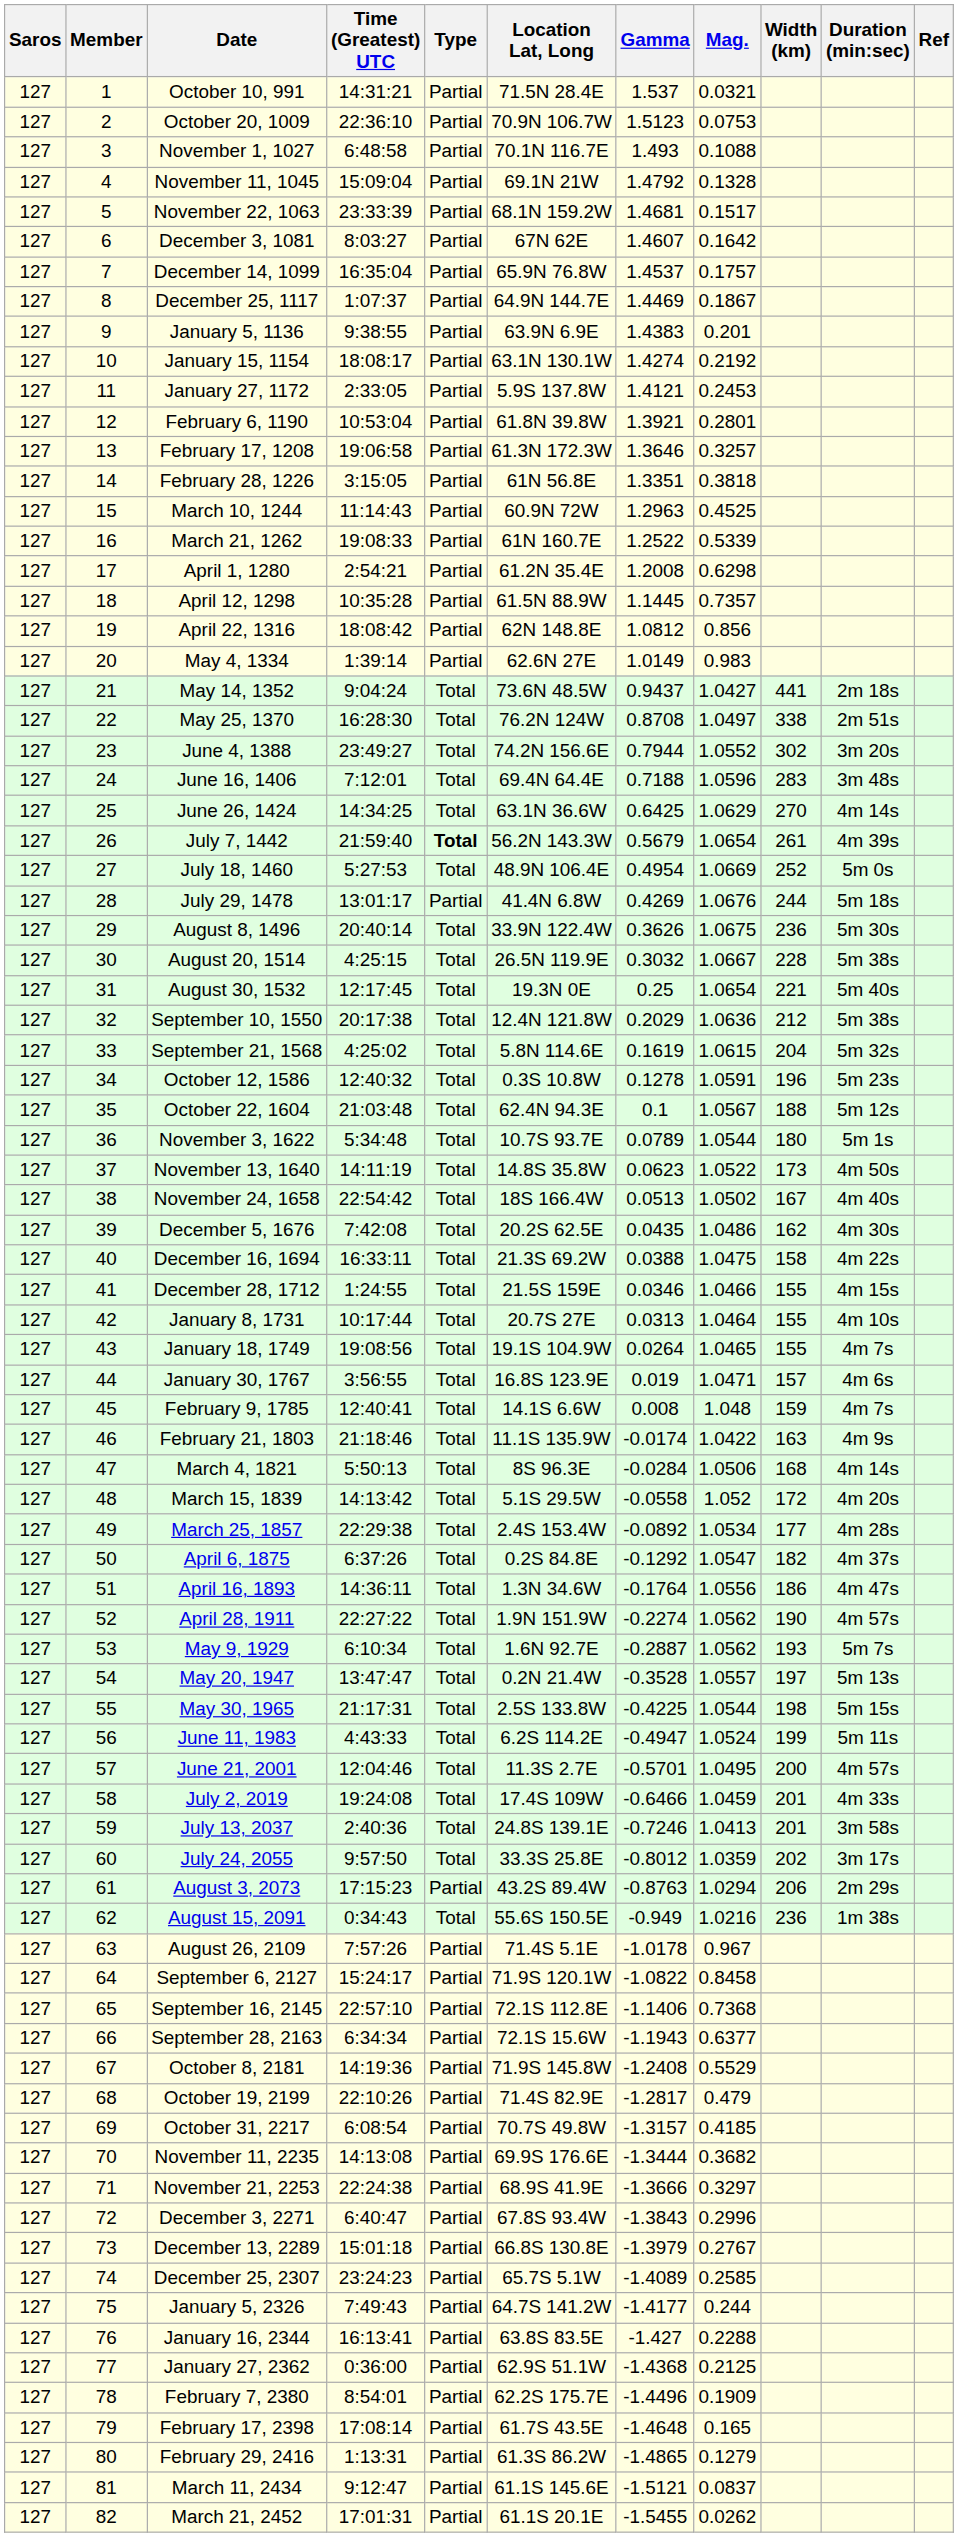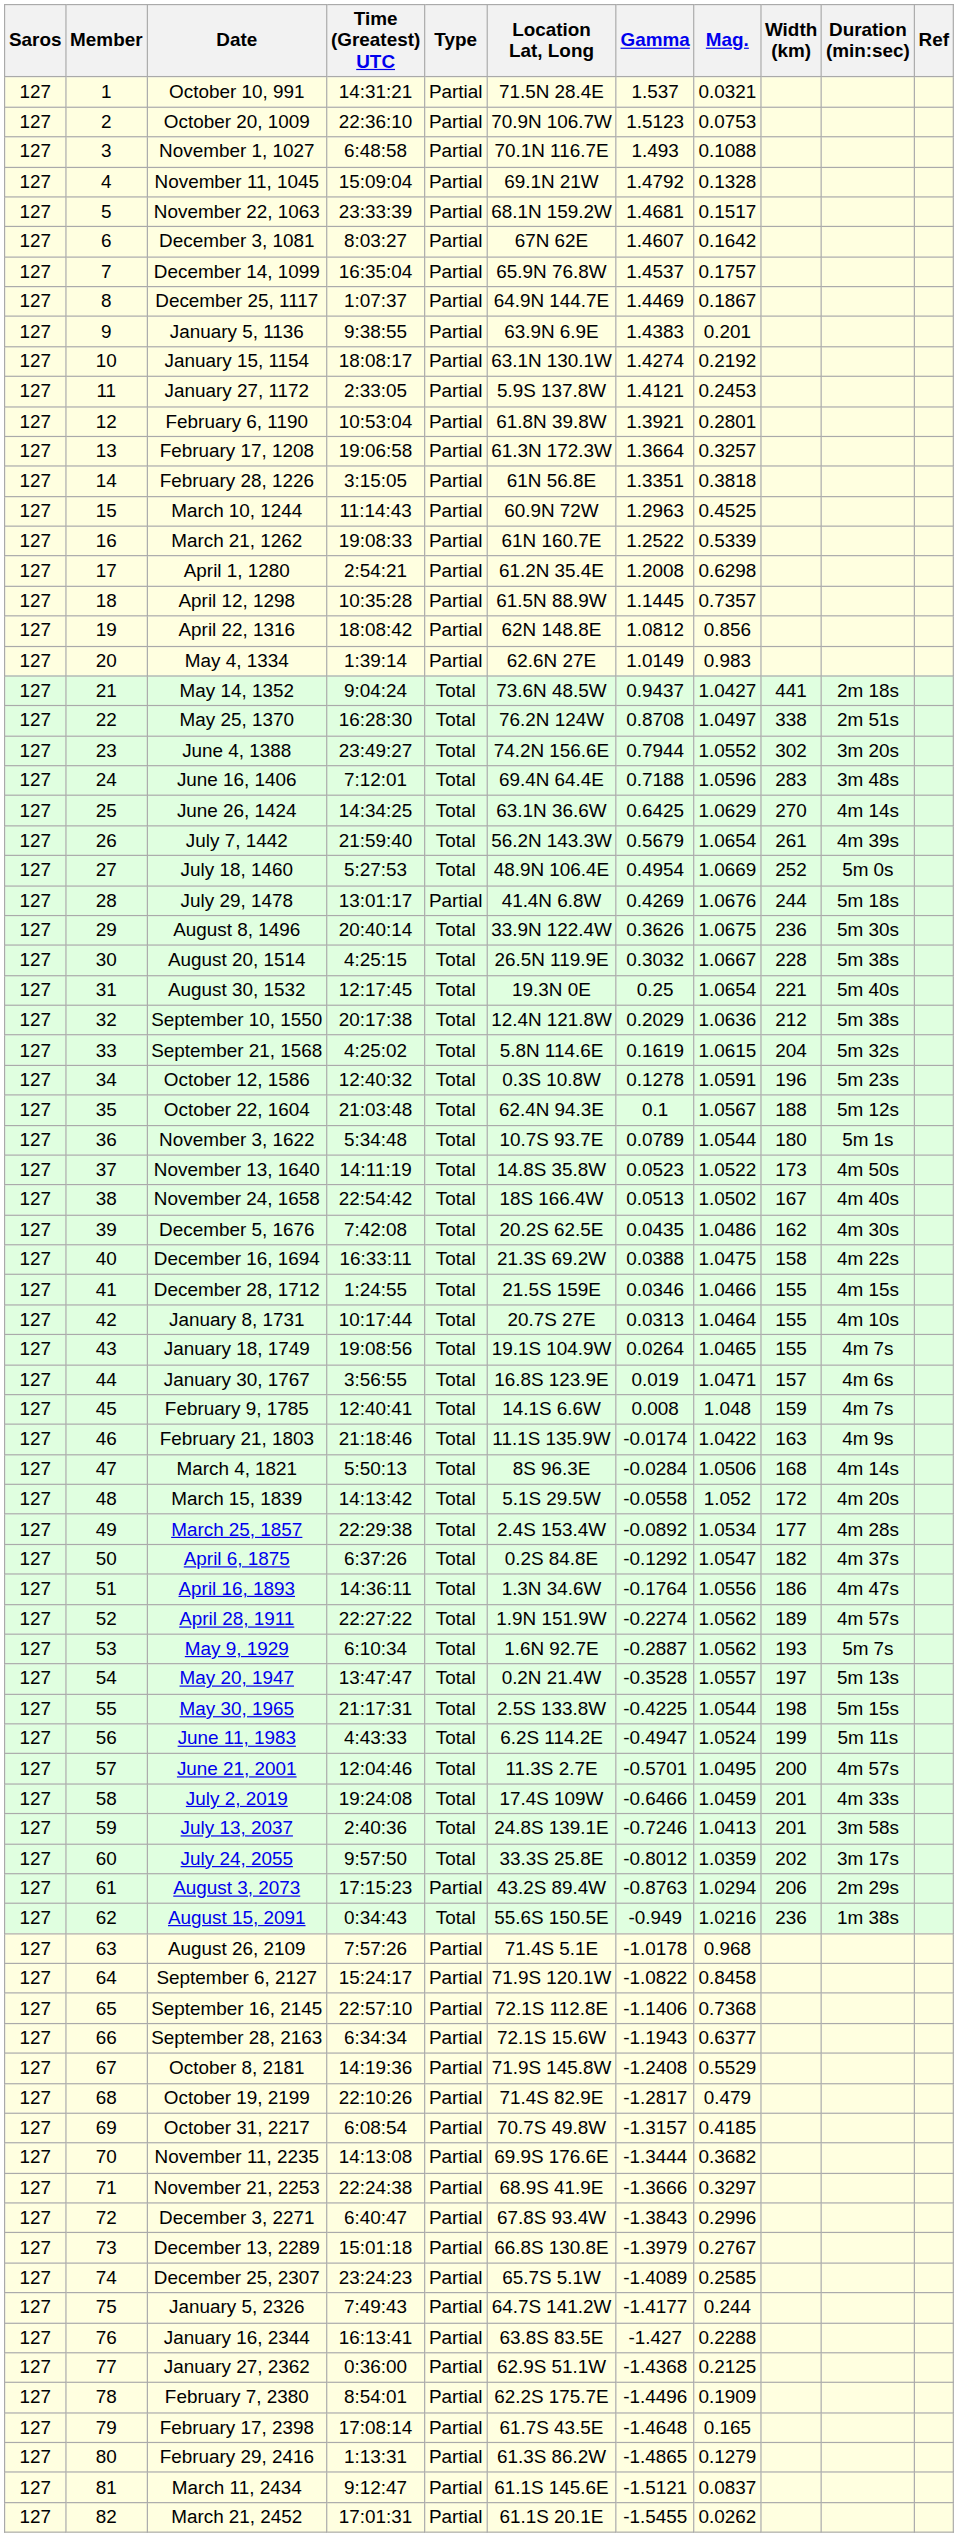February 17, 1208 | Gamma: 1.3646 -> 1.3664
July 7, 1442 | Type: bold -> normal
November 13, 1640 | Gamma: 0.0623 -> 0.0523
April 28, 1911 | Width (km): 190 -> 189
August 26, 2109 | Mag.: 0.967 -> 0.968
